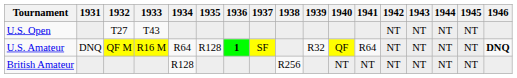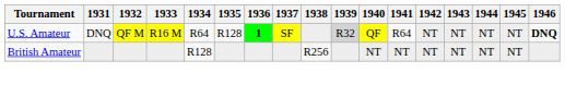- row: U.S. Open | T27 | T43 | NT | NT | NT | NT
U.S. Amateur | 1939: no background -> lightgrey background
